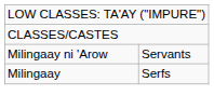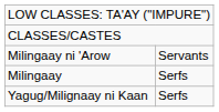+ row: Yagug/Milignaay ni Kaan | Serfs
